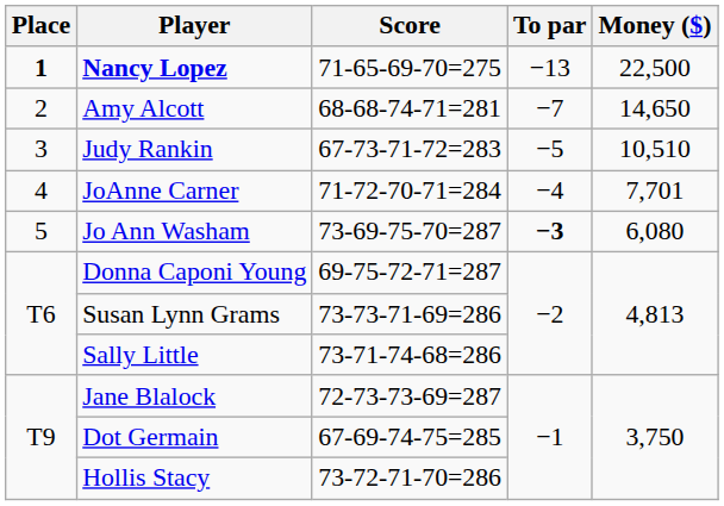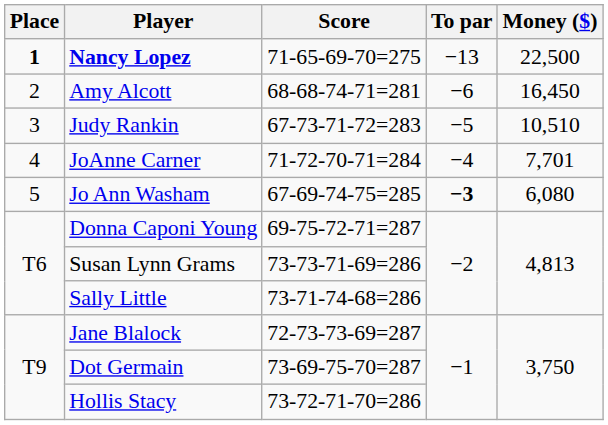Amy Alcott | To par: −7 -> −6
Amy Alcott | Money ($): 14,650 -> 16,450
Jo Ann Washam | Score: 73-69-75-70=287 -> 67-69-74-75=285
Dot Germain | Score: 67-69-74-75=285 -> 73-69-75-70=287
